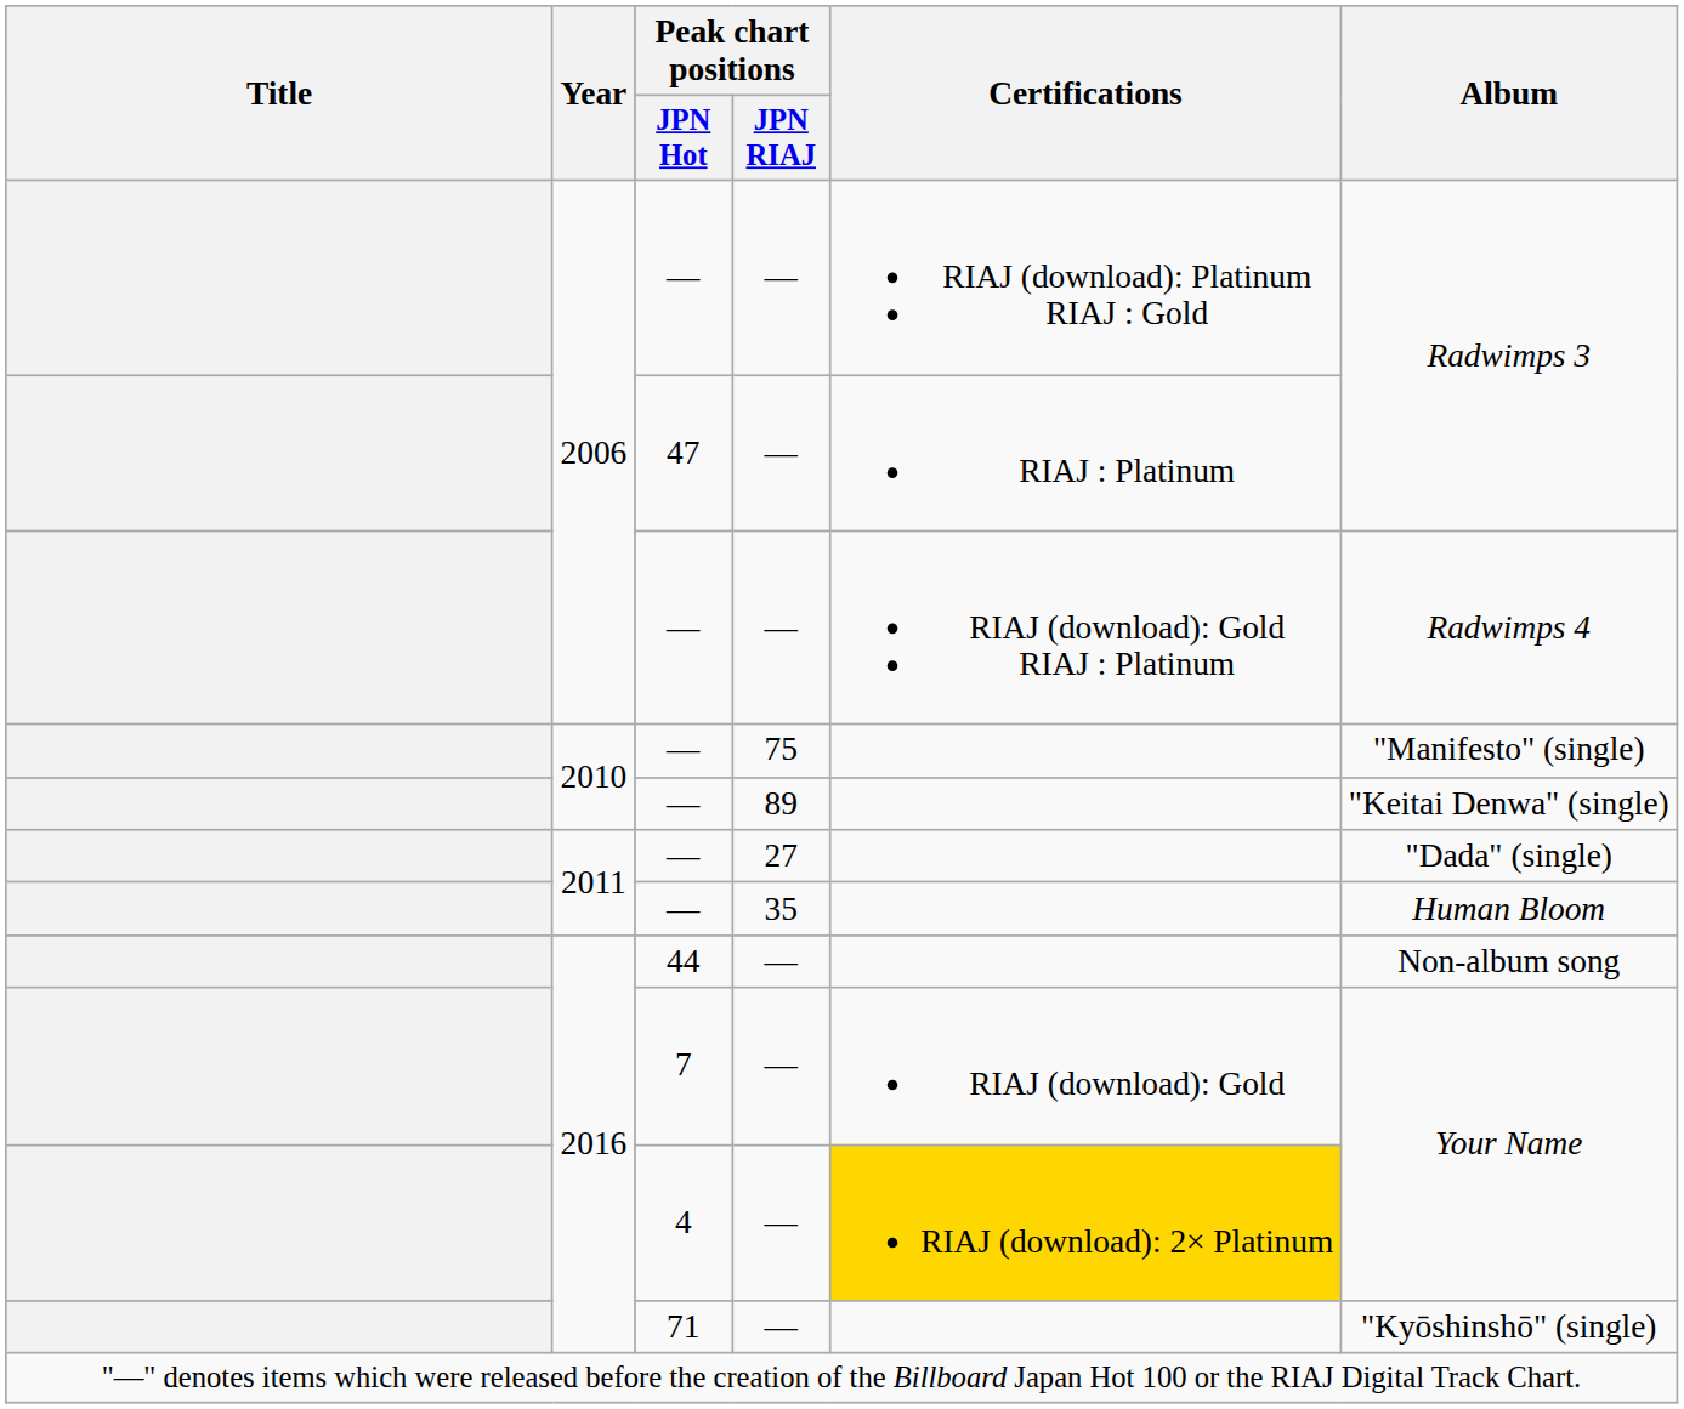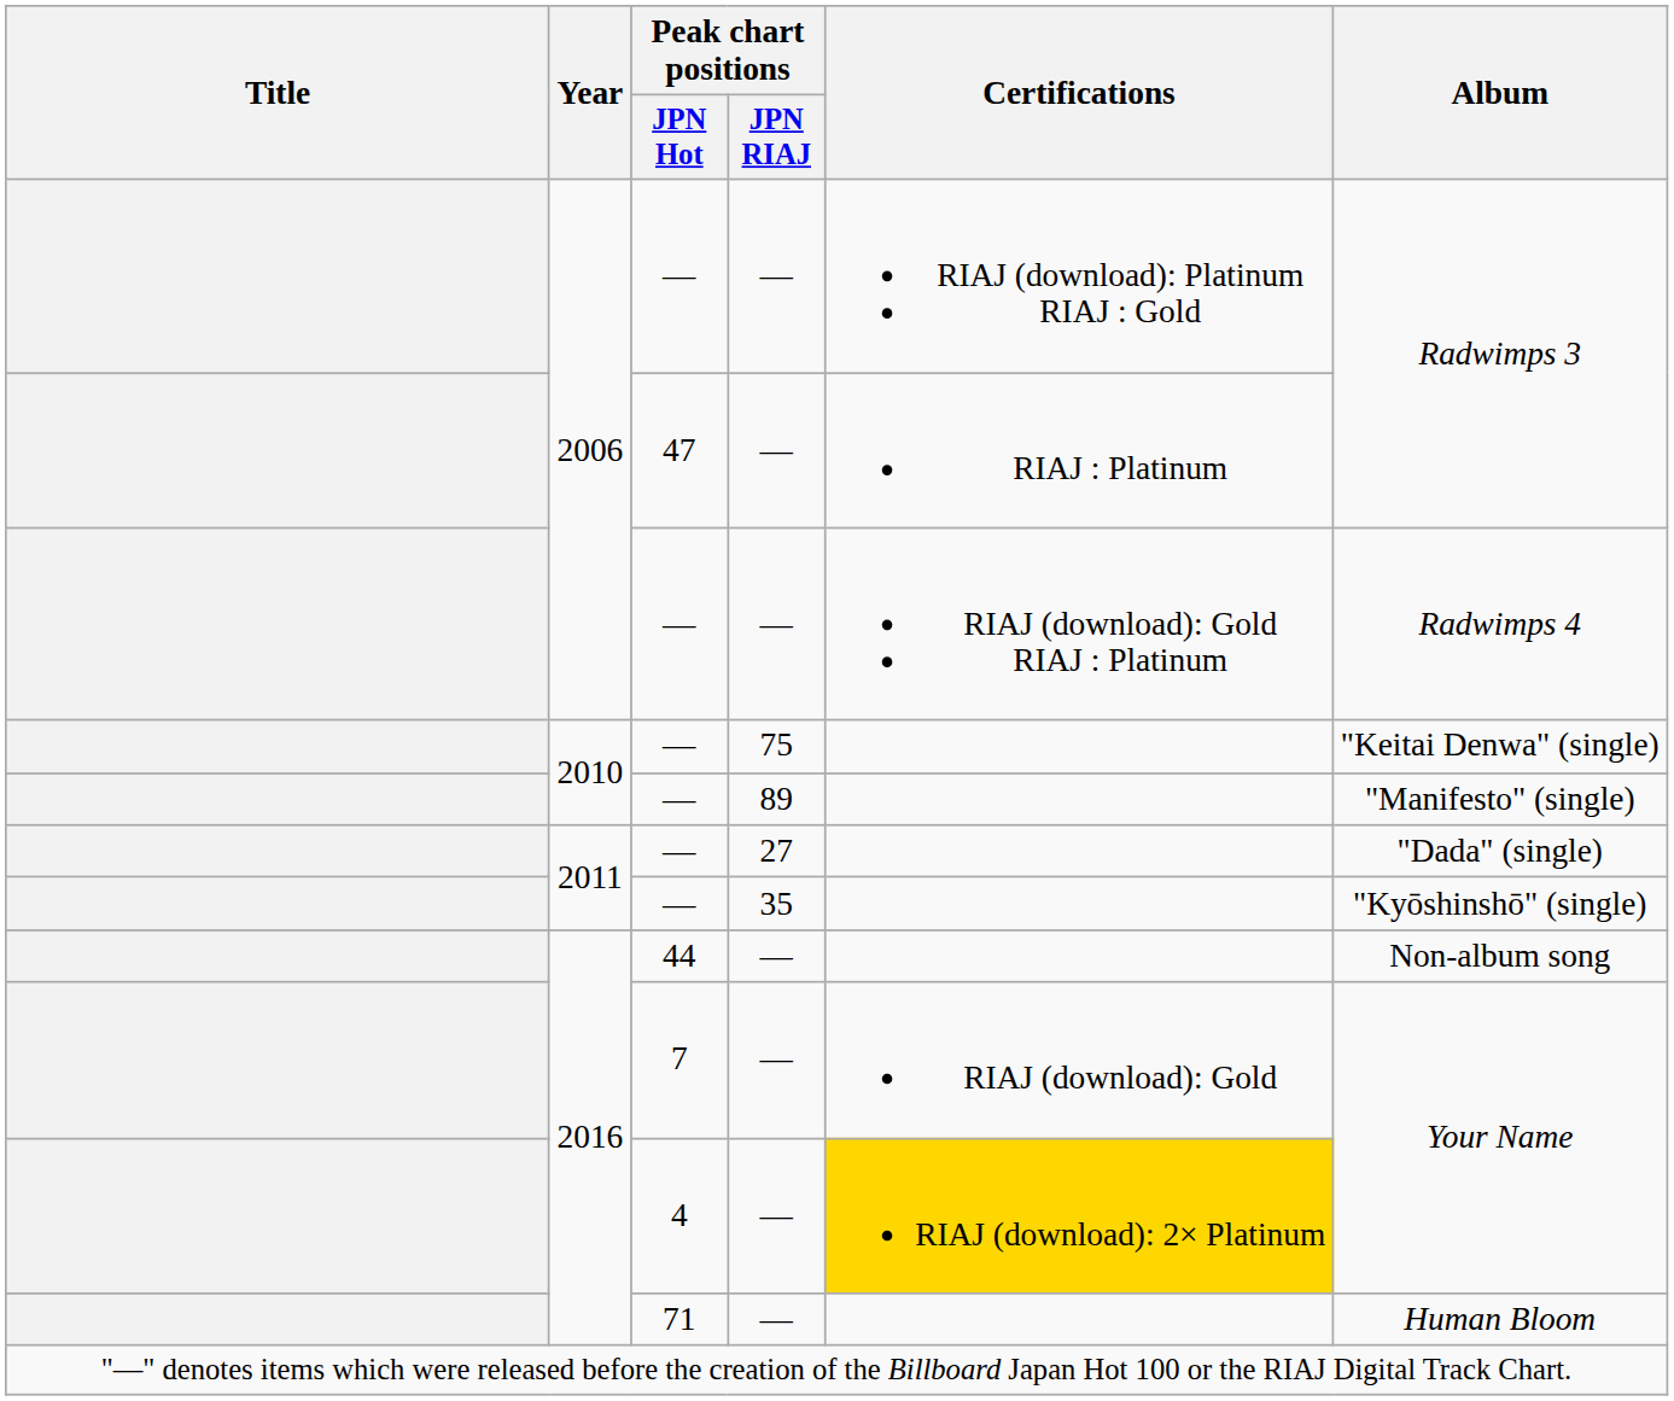— / 75 | Album: "Manifesto" (single) -> "Keitai Denwa" (single)
— / 89 | Album: "Keitai Denwa" (single) -> "Manifesto" (single)
— / 35 | Album: Human Bloom -> "Kyōshinshō" (single)
71 | Album: "Kyōshinshō" (single) -> Human Bloom
